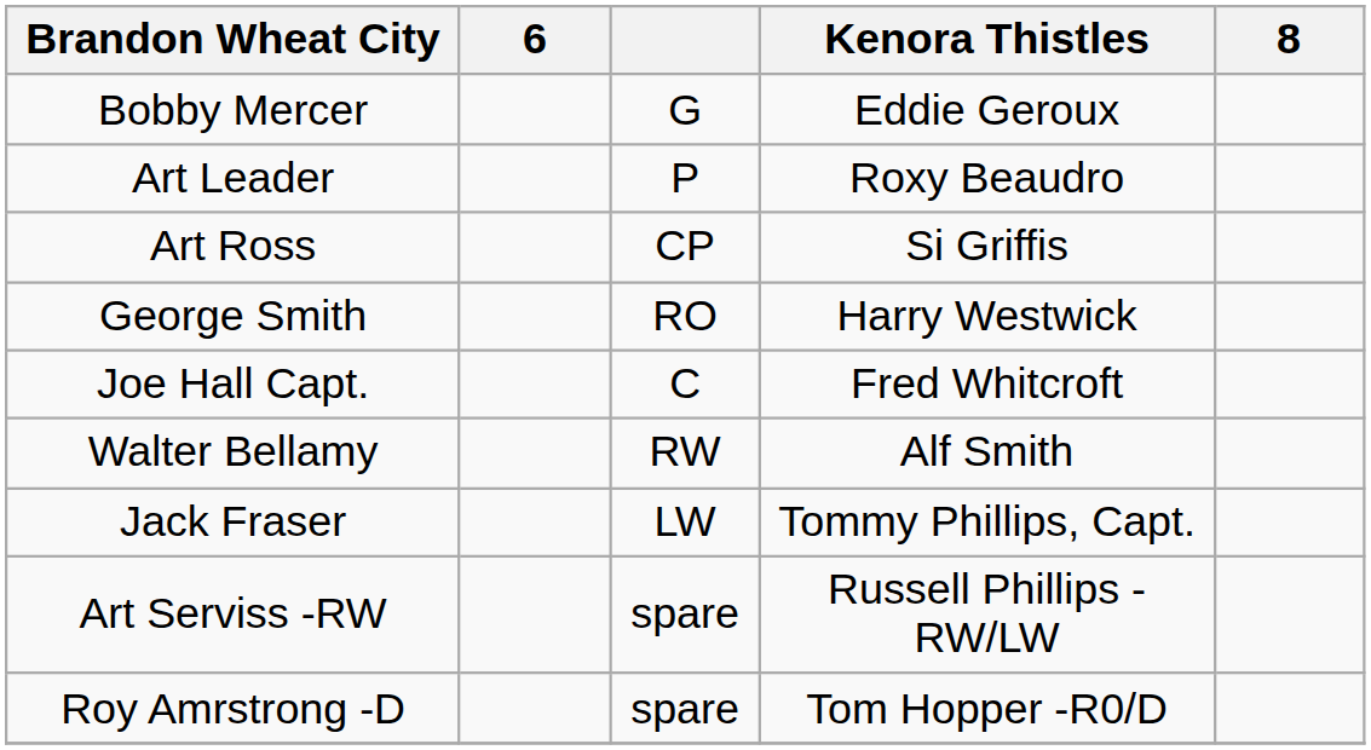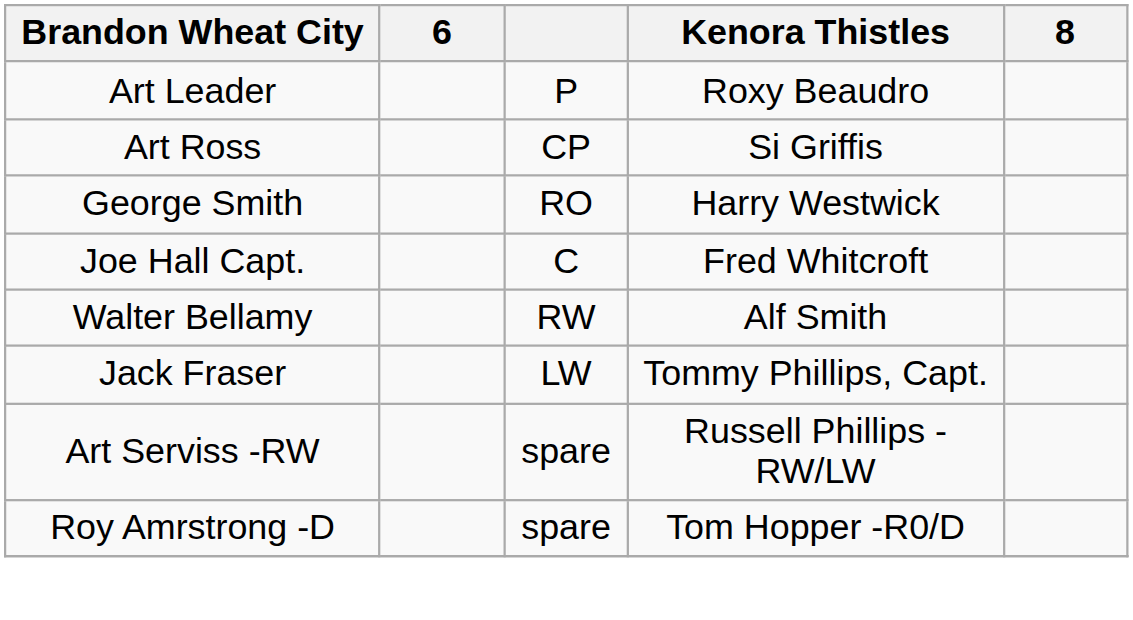- row: Bobby Mercer | G | Eddie Geroux
